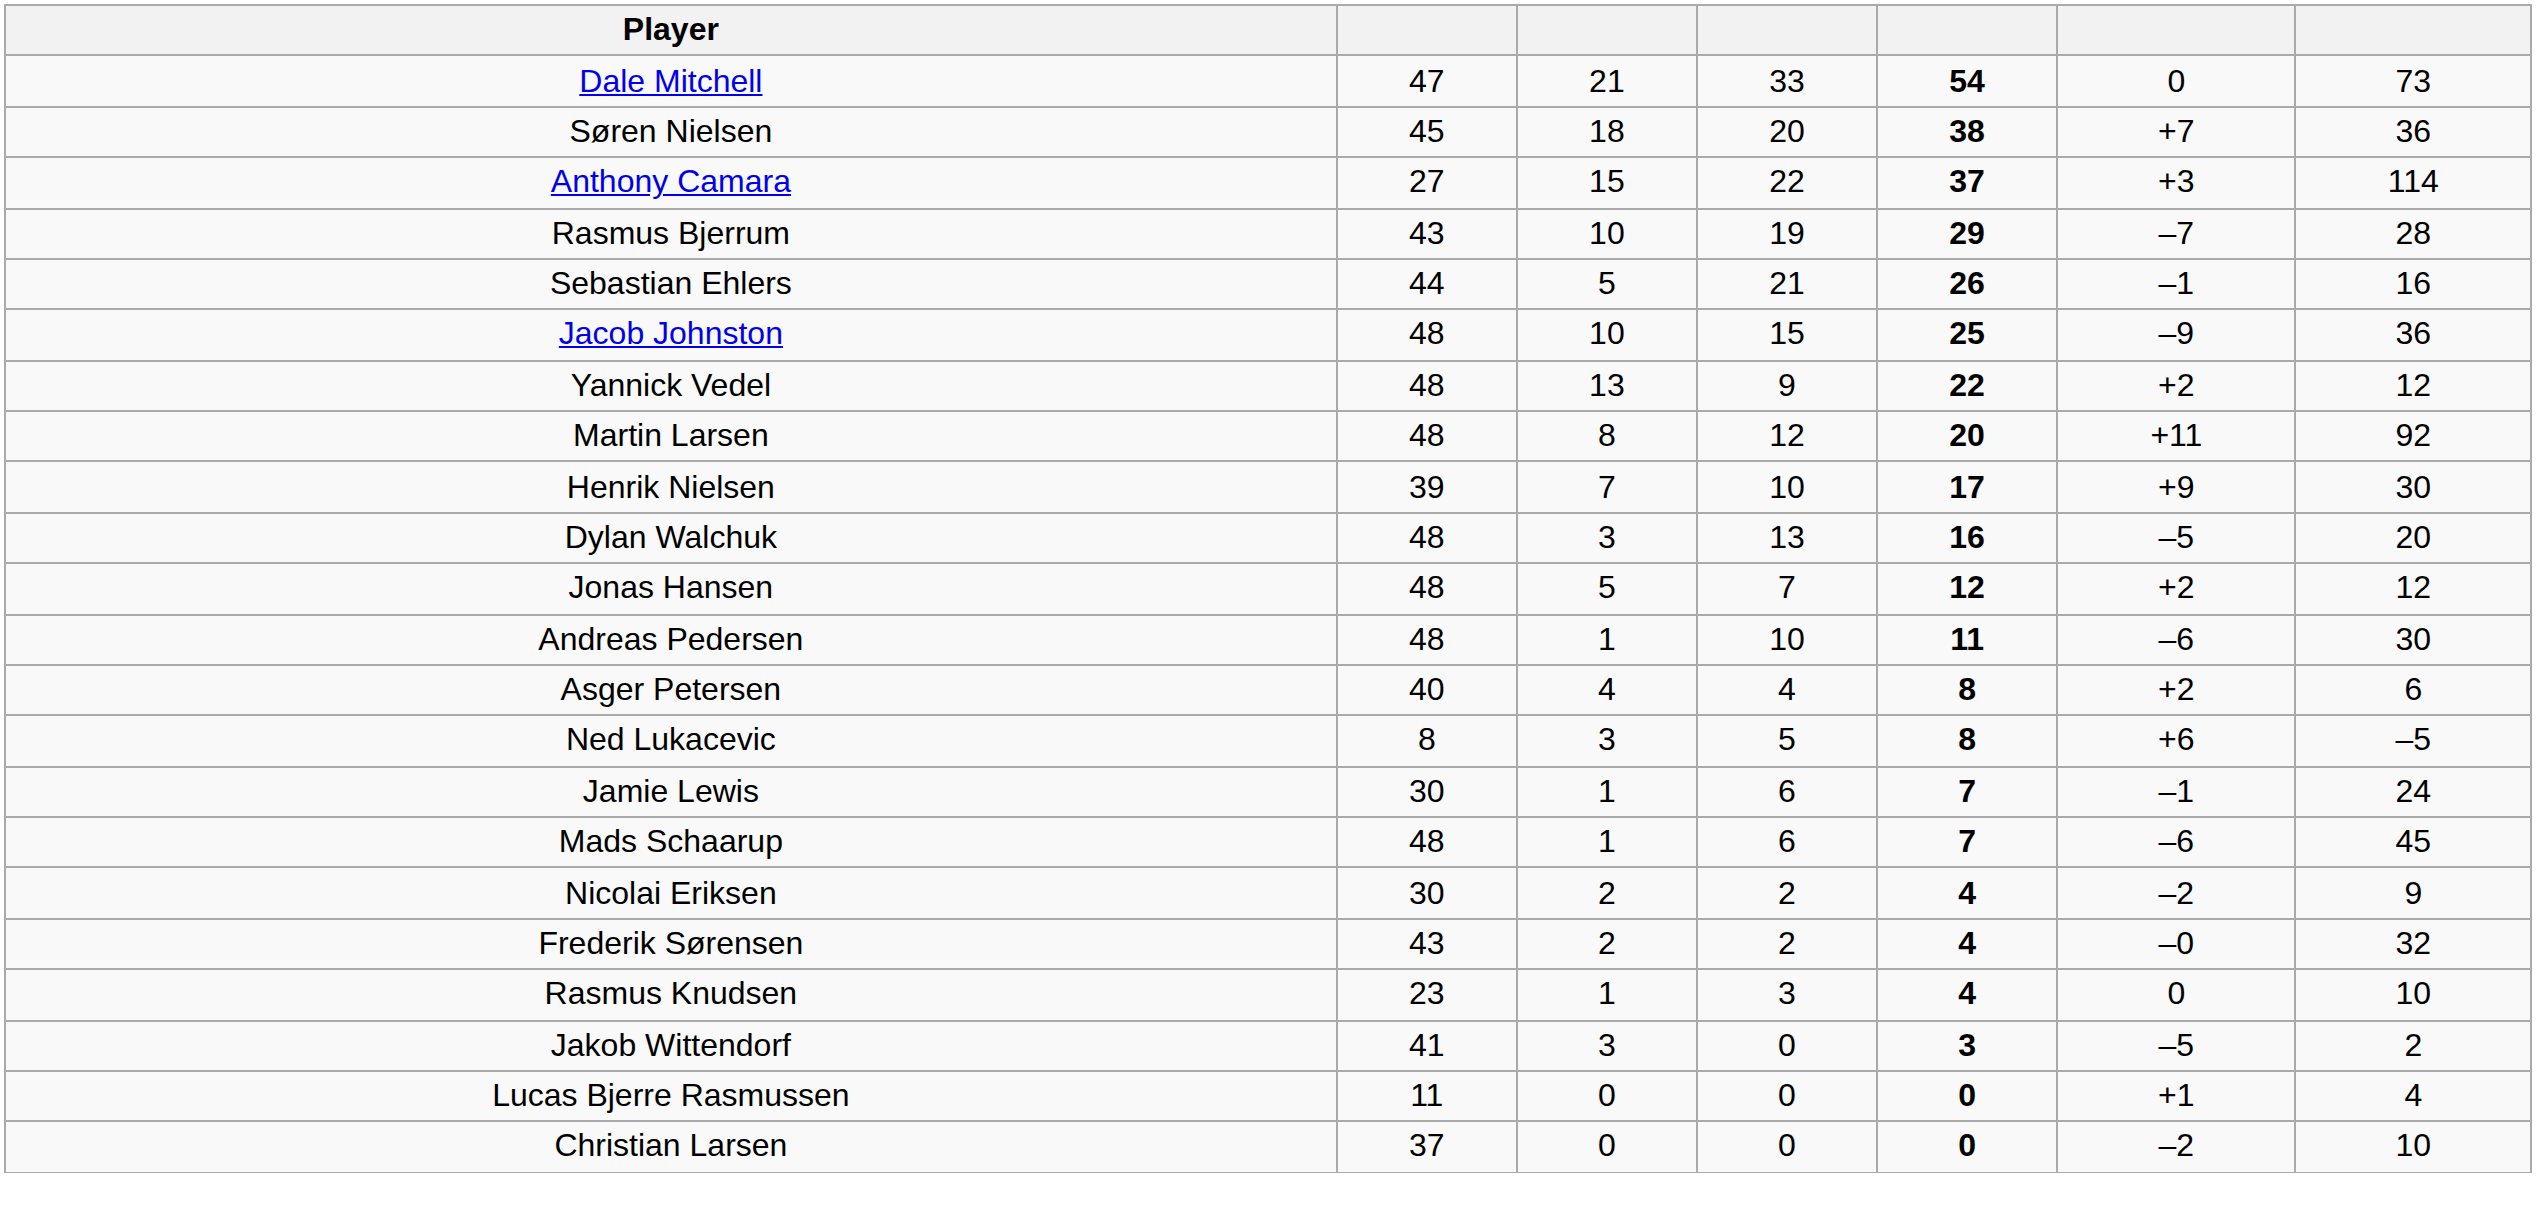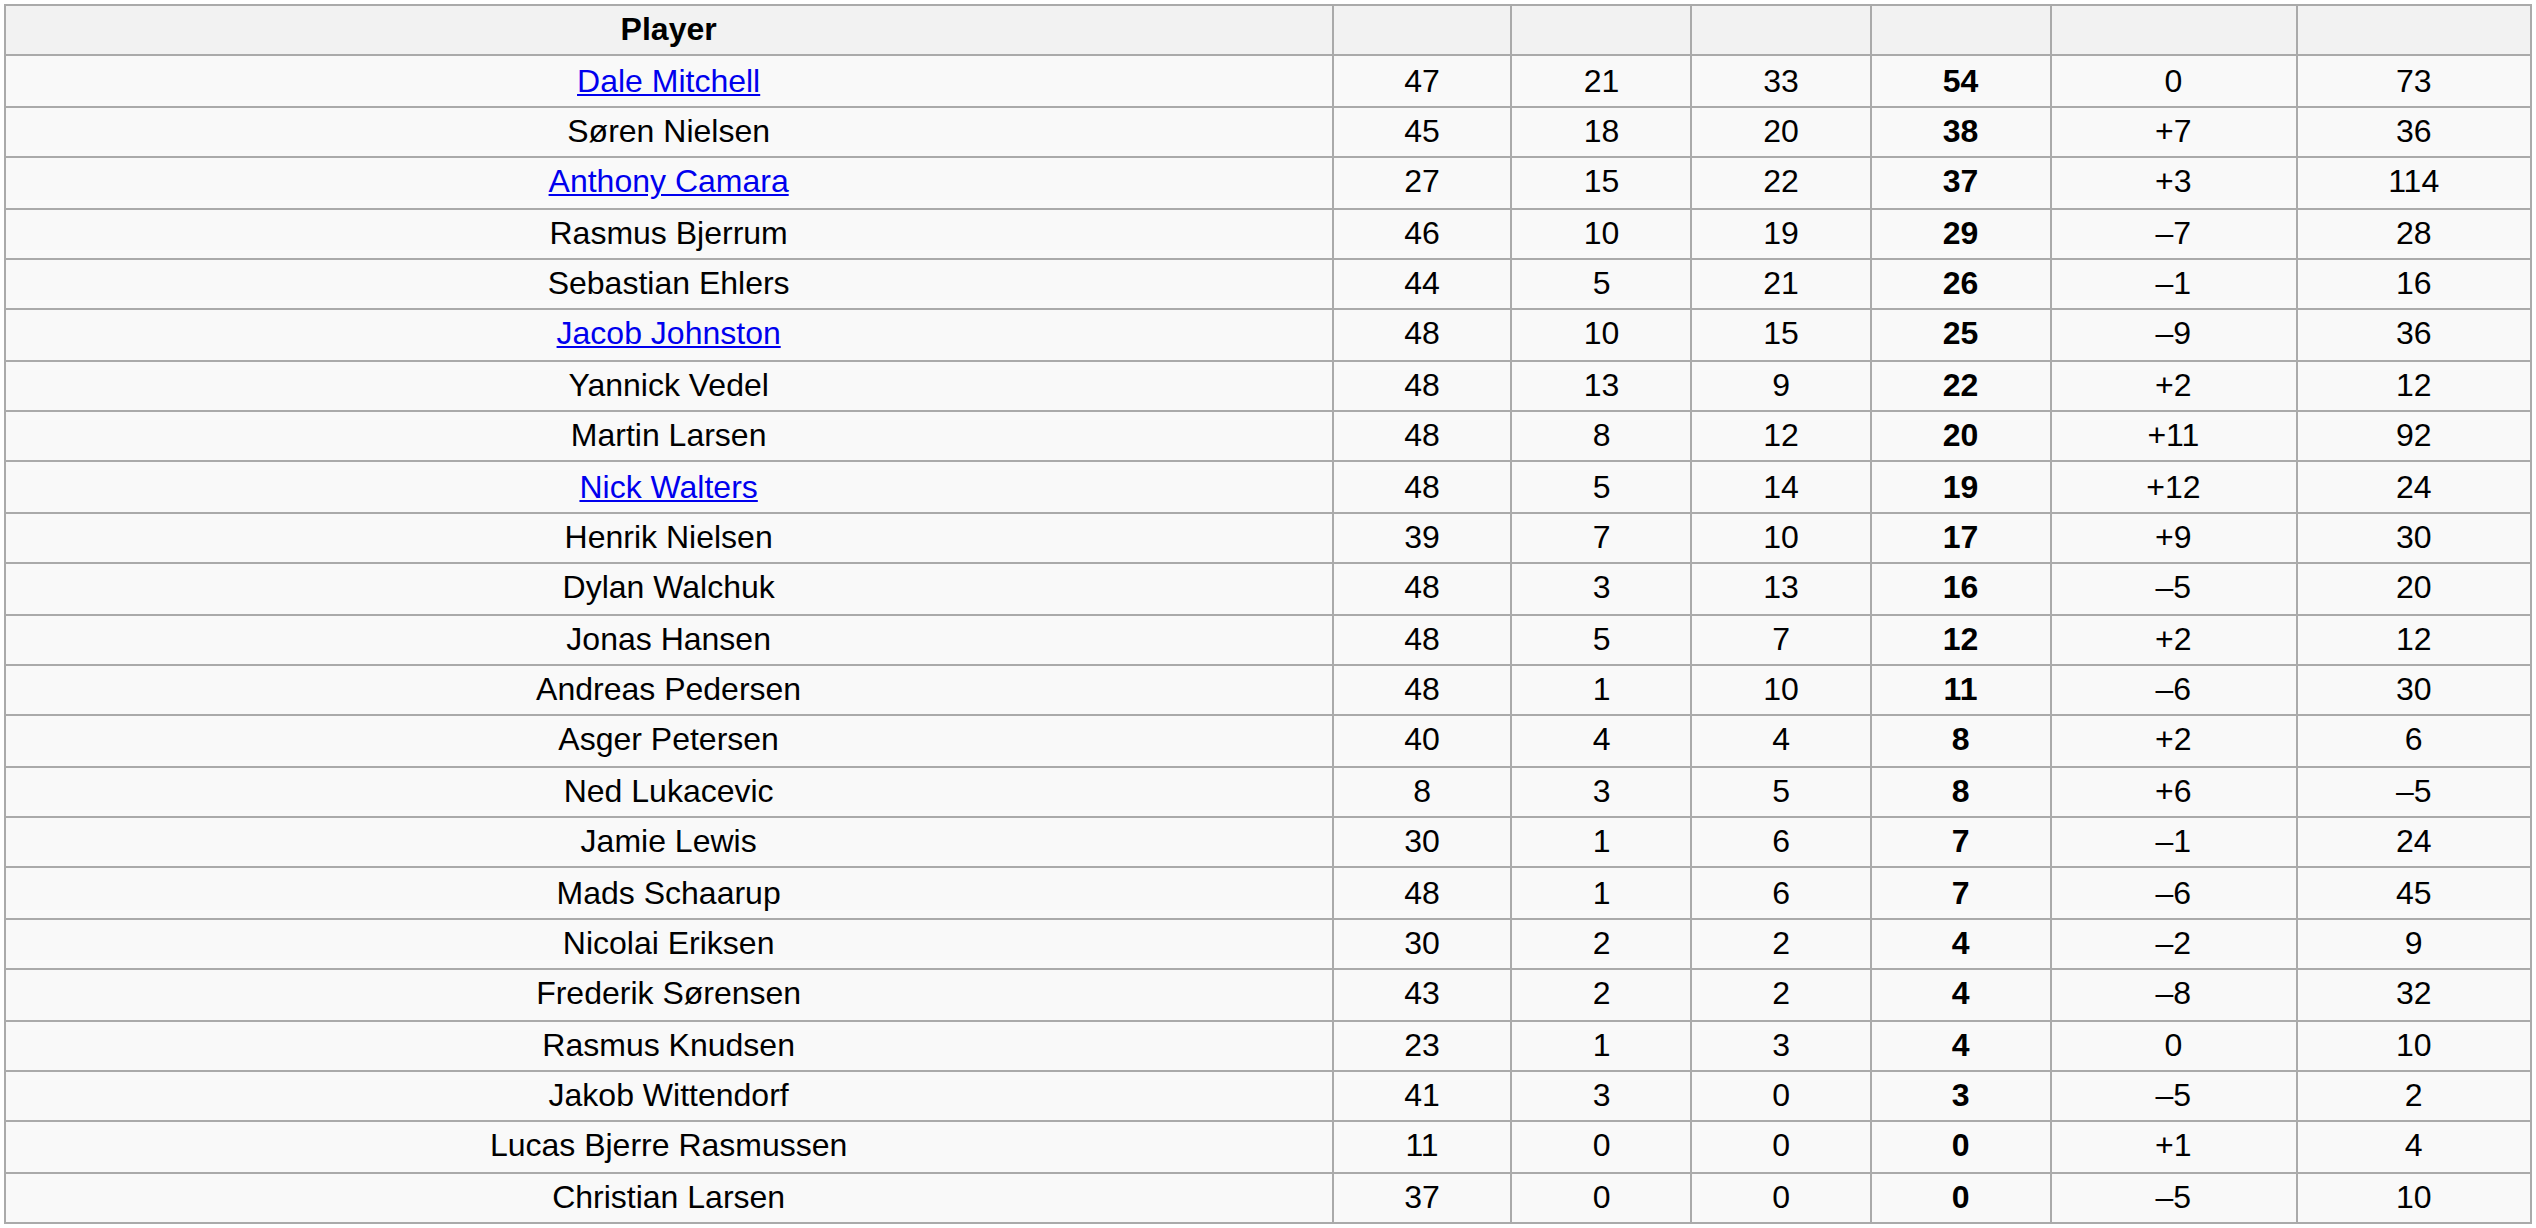Rasmus Bjerrum | column 2: 43 -> 46
+ row: Nick Walters | 48 | 5 | 14 | 19 | +12 | 24
Frederik Sørensen | column 6: –0 -> –8
Christian Larsen | column 6: –2 -> –5
